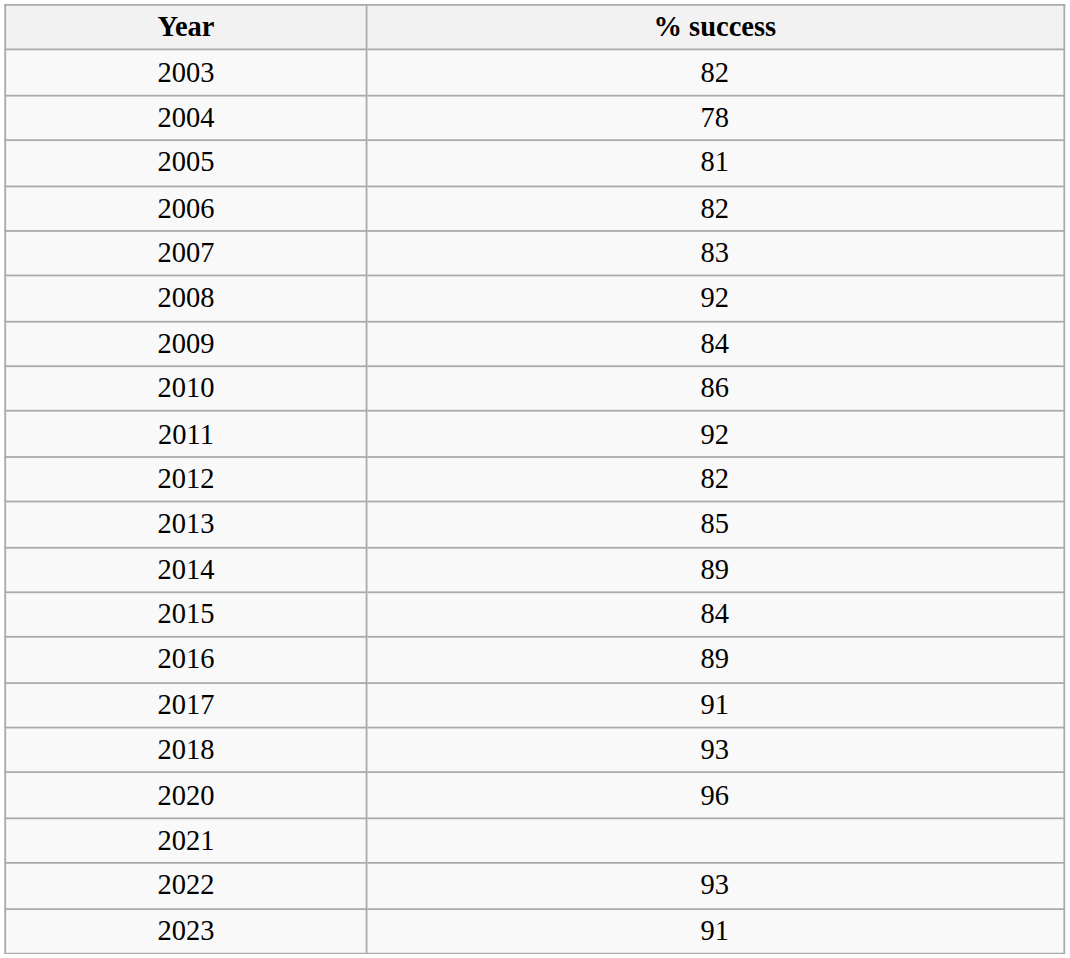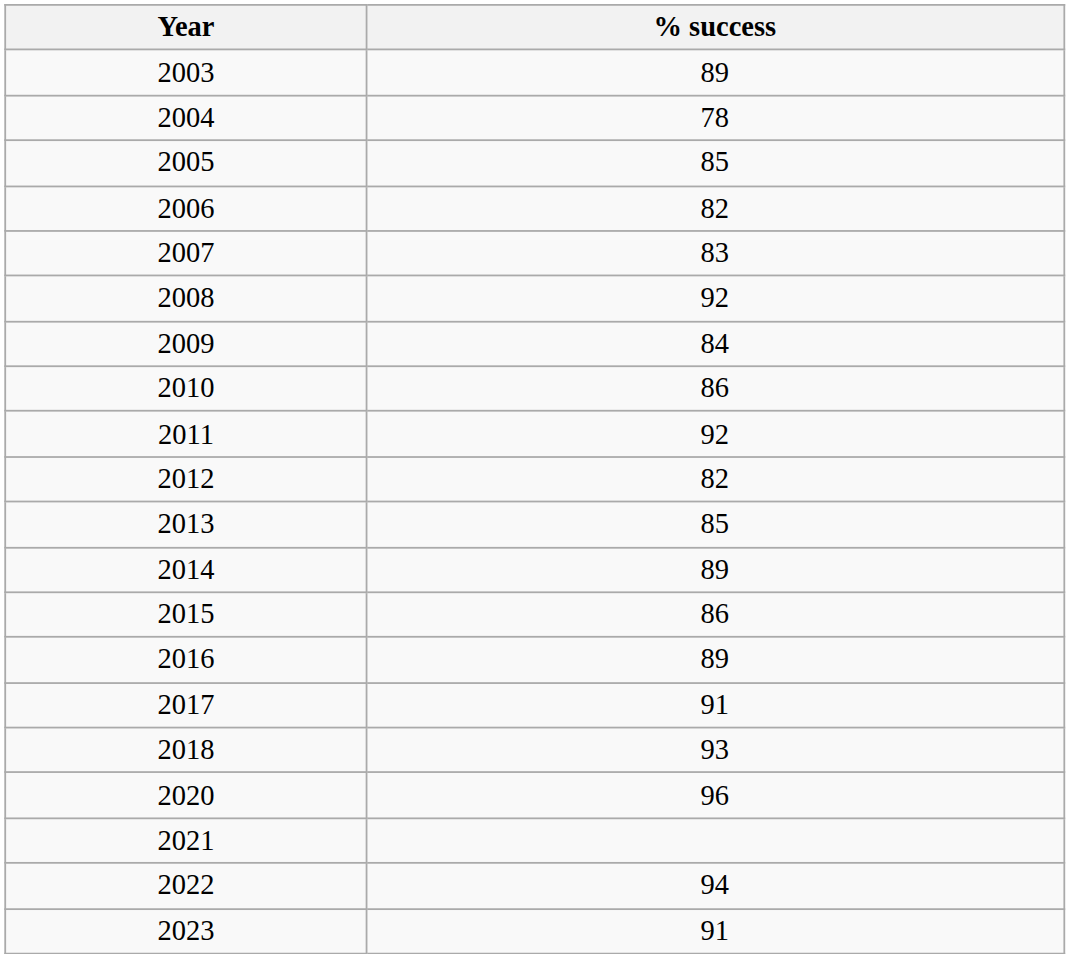2003 | % success: 82 -> 89
2005 | % success: 81 -> 85
2015 | % success: 84 -> 86
2022 | % success: 93 -> 94
